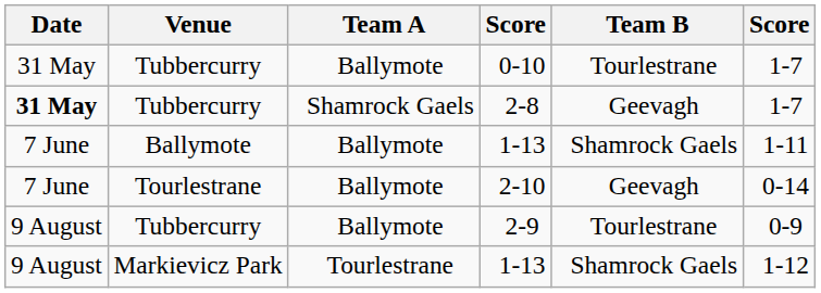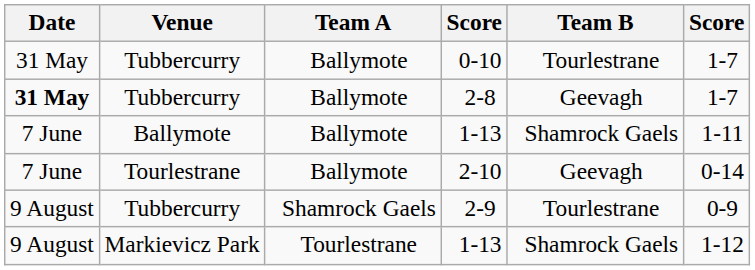2-8 | Team A: Shamrock Gaels -> Ballymote
2-9 | Team A: Ballymote -> Shamrock Gaels
